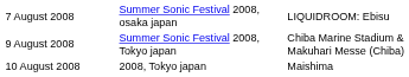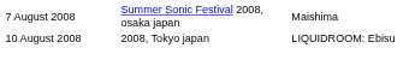7 August 2008 | column 3: LIQUIDROOM: Ebisu -> Maishima
- row: 9 August 2008 | Summer Sonic Festival 2008, Tokyo japan | Chiba Marine Stadium & Makuhari Messe (Chiba)
10 August 2008 | column 3: Maishima -> LIQUIDROOM: Ebisu
